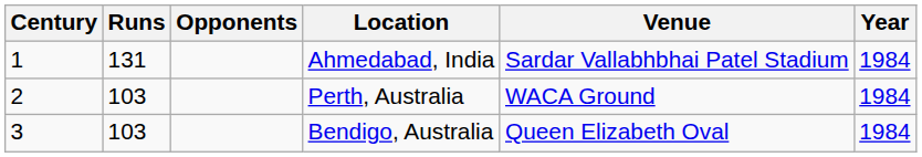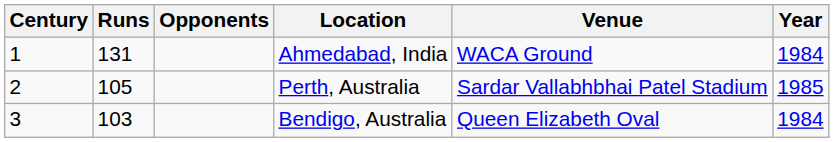Ahmedabad, India | Venue: Sardar Vallabhbhai Patel Stadium -> WACA Ground
Perth, Australia | Runs: 103 -> 105
Perth, Australia | Venue: WACA Ground -> Sardar Vallabhbhai Patel Stadium
Perth, Australia | Year: 1984 -> 1985
